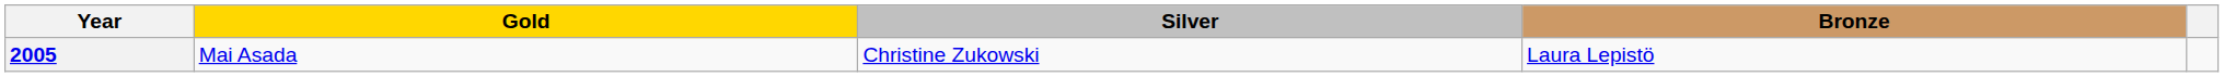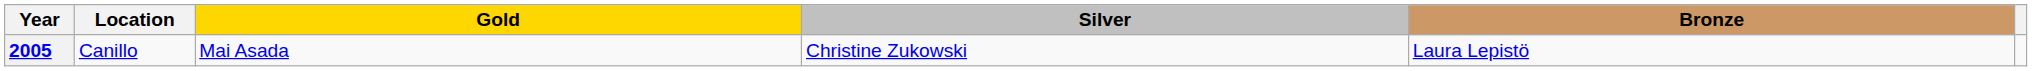+ column: Location | Canillo
